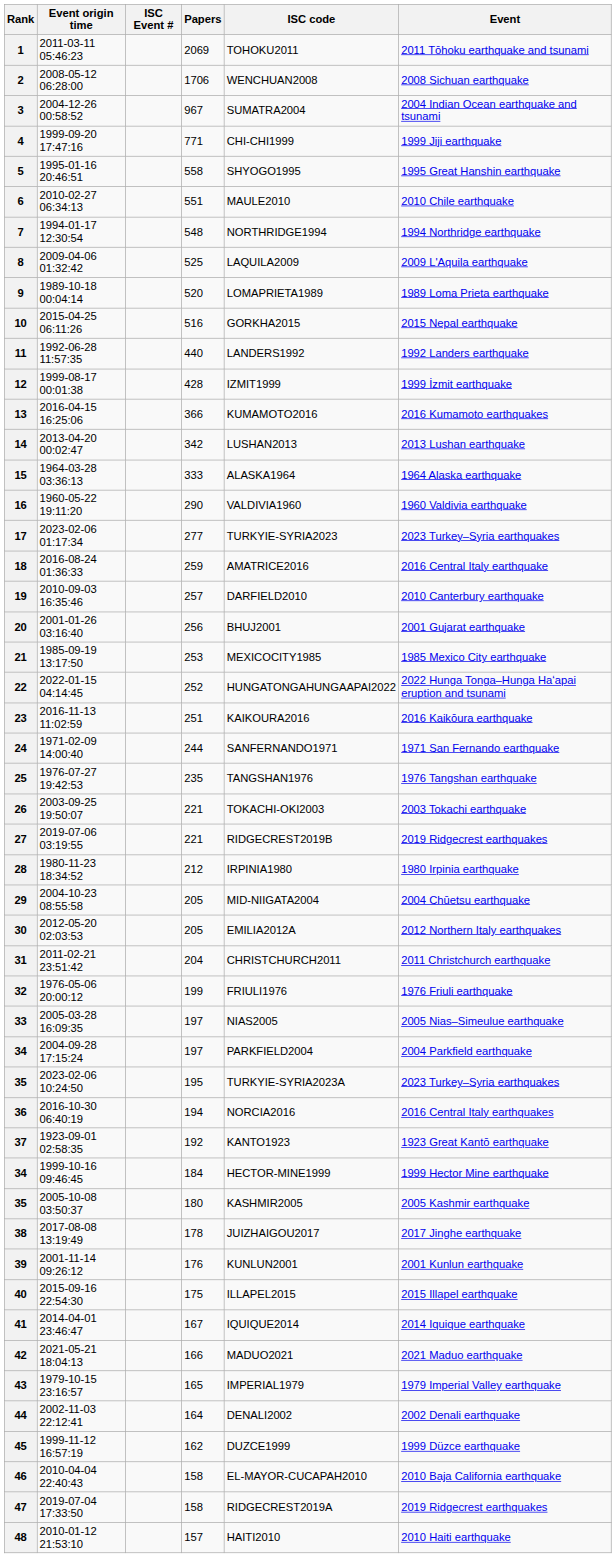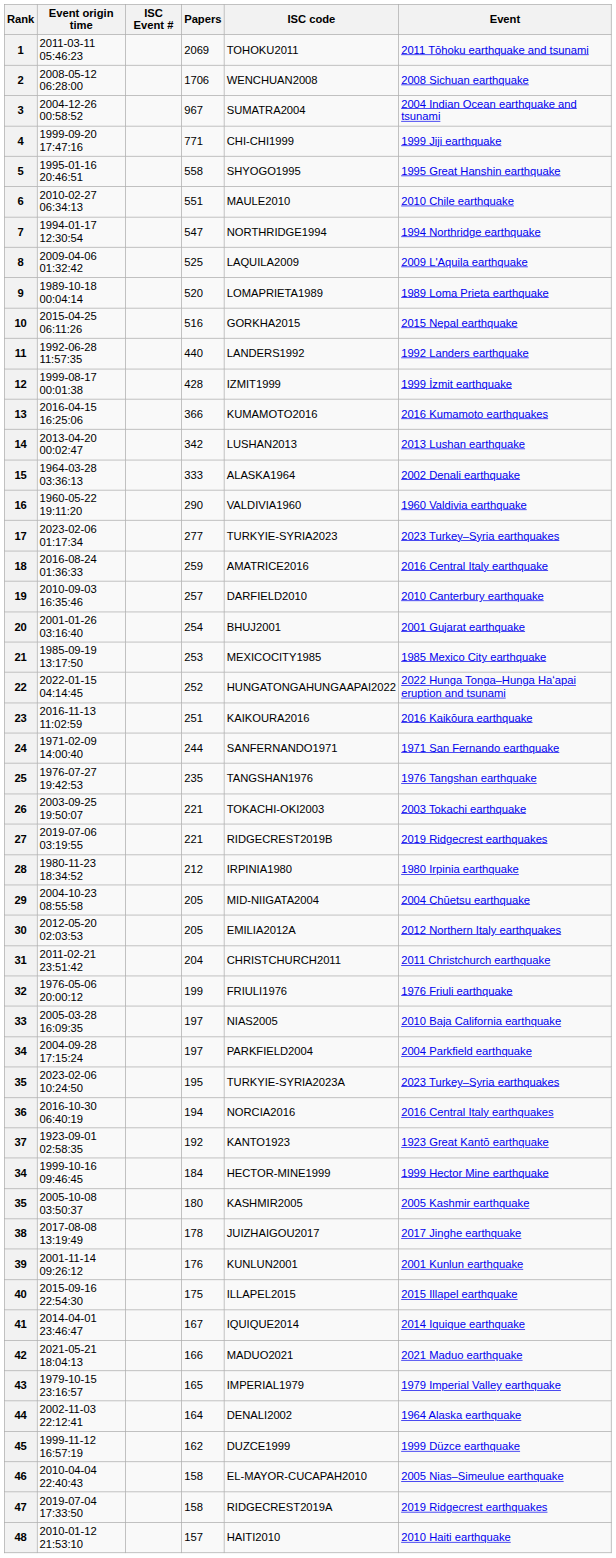7 | Papers: 548 -> 547
15 | Event: 1964 Alaska earthquake -> 2002 Denali earthquake
20 | Papers: 256 -> 254
33 | Event: 2005 Nias–Simeulue earthquake -> 2010 Baja California earthquake
44 | Event: 2002 Denali earthquake -> 1964 Alaska earthquake
46 | Event: 2010 Baja California earthquake -> 2005 Nias–Simeulue earthquake
